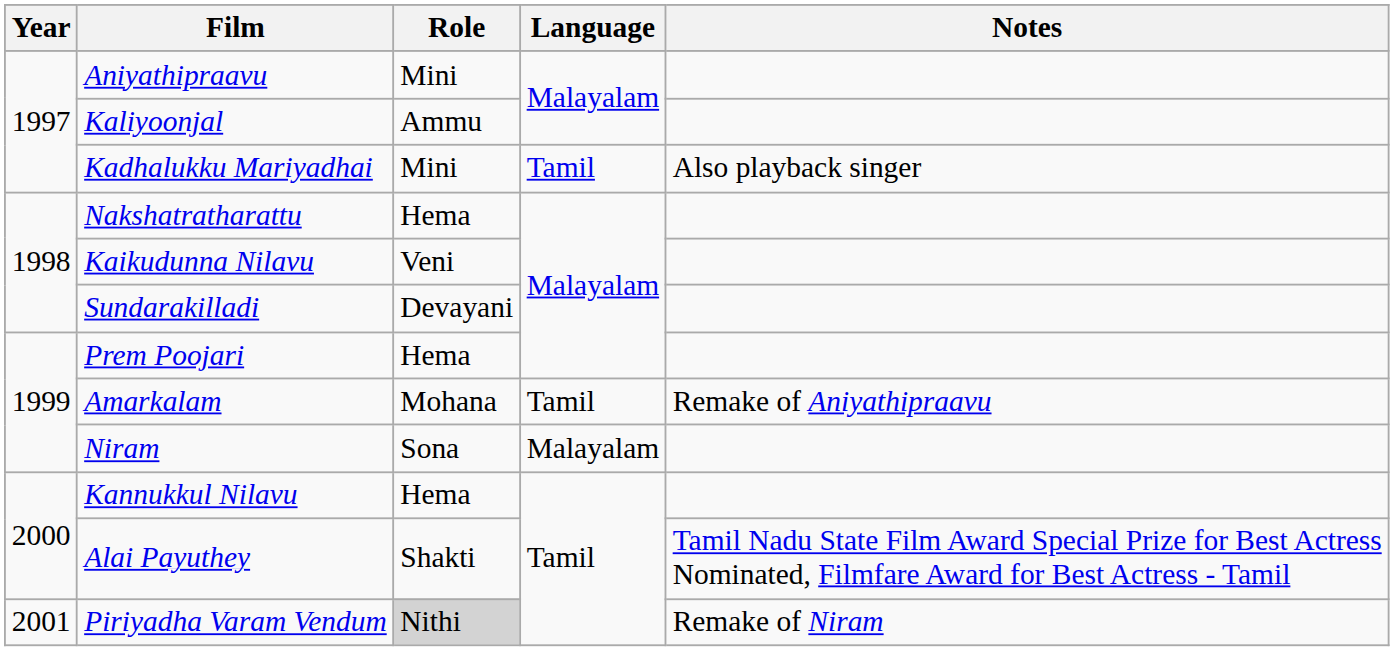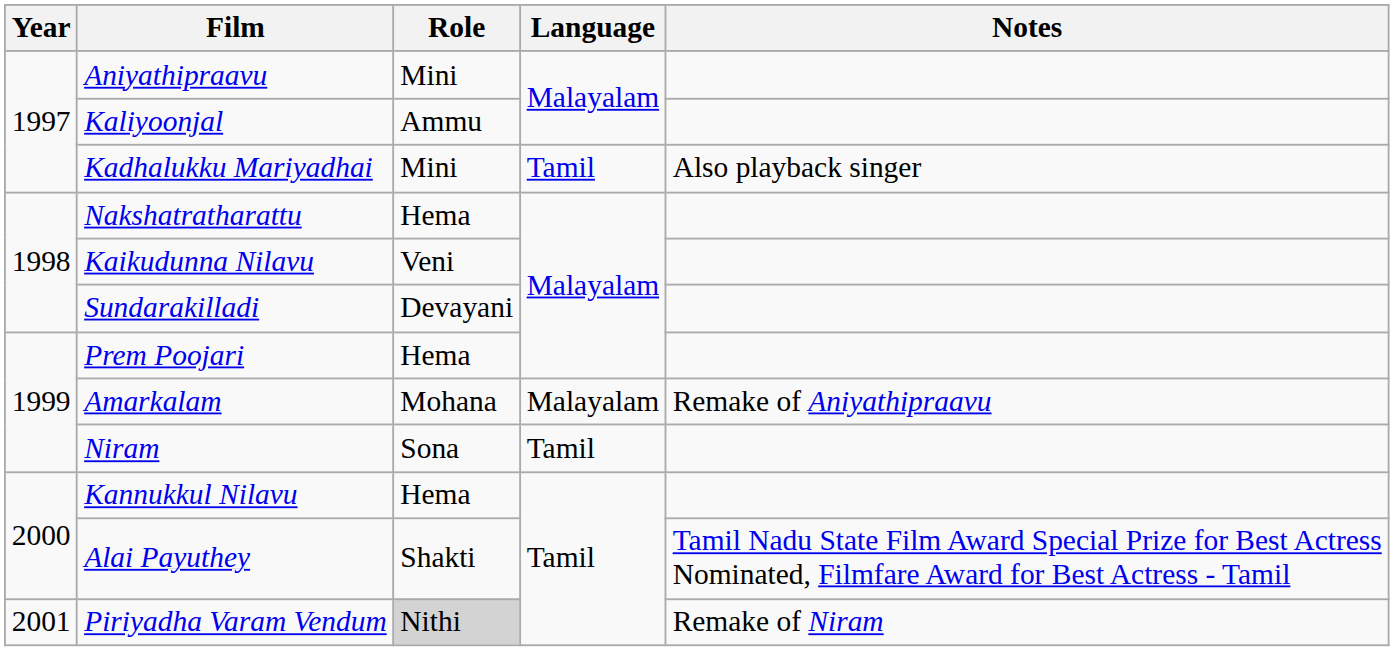Amarkalam | Language: Tamil -> Malayalam
Niram | Language: Malayalam -> Tamil
